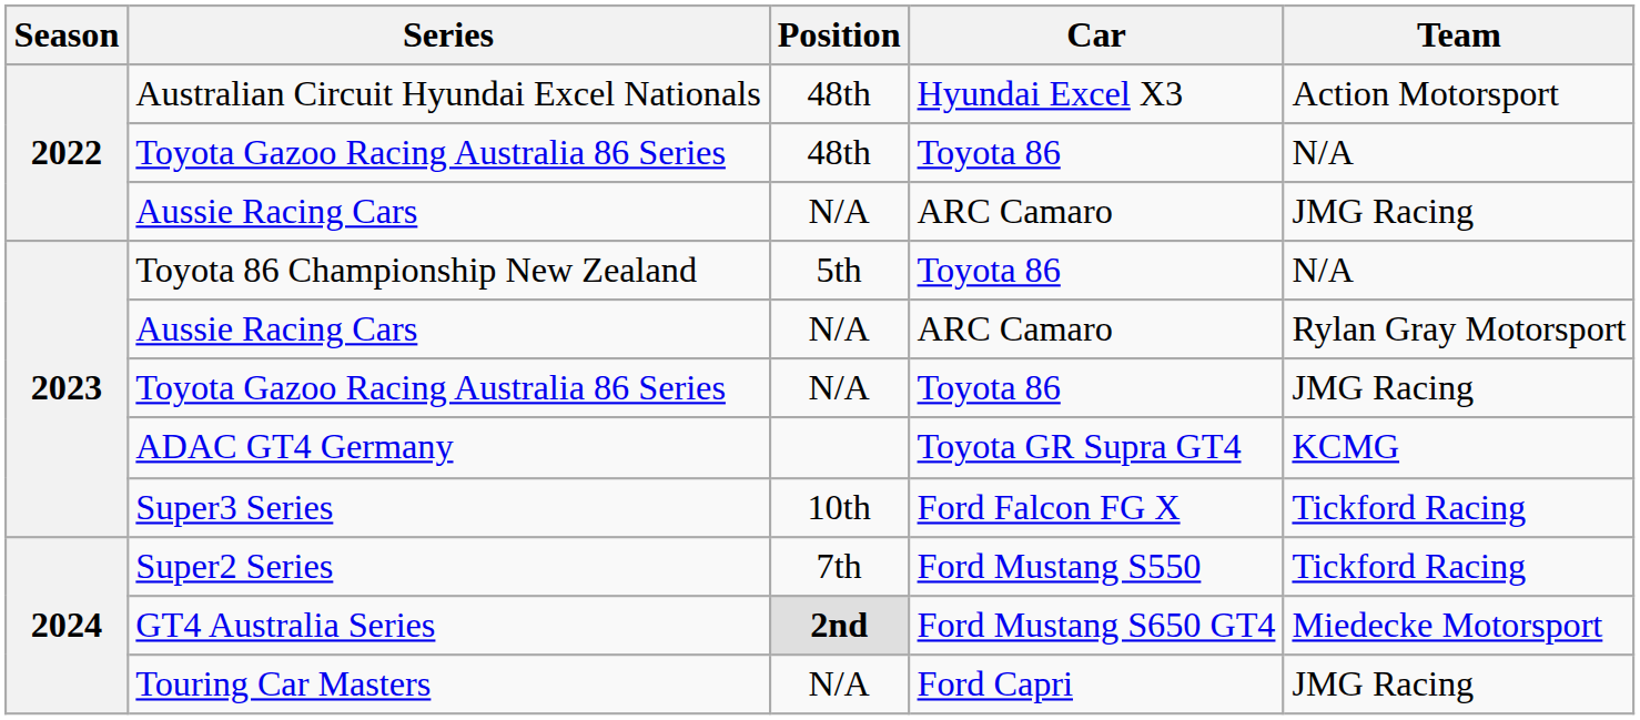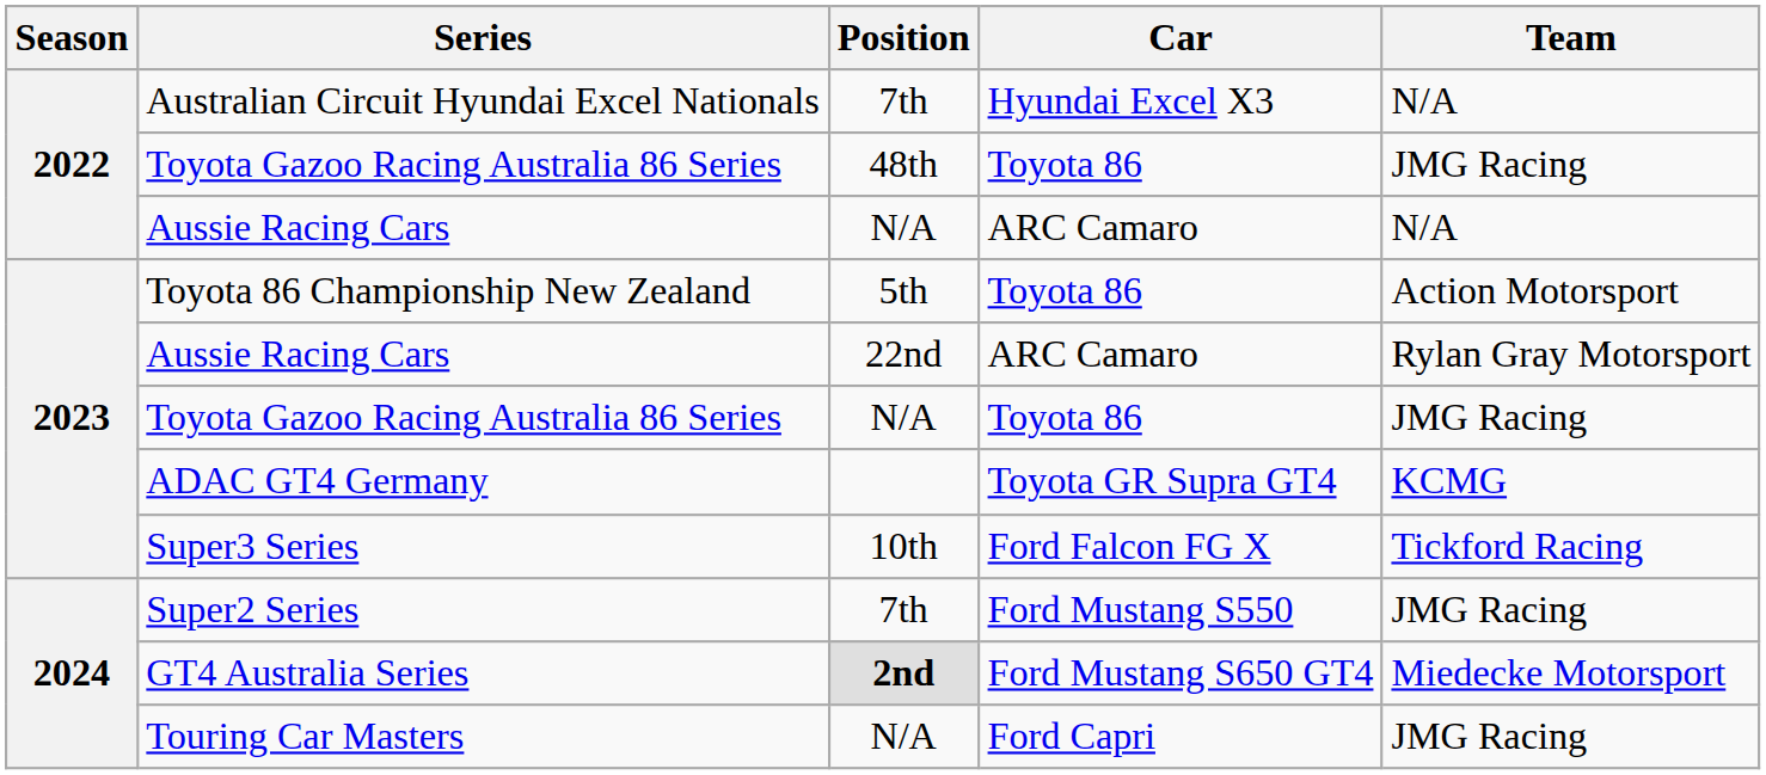Australian Circuit Hyundai Excel Nationals | Position: 48th -> 7th
Australian Circuit Hyundai Excel Nationals | Team: Action Motorsport -> N/A
2022 / Toyota Gazoo Racing Australia 86 Series | Team: N/A -> JMG Racing
2022 / Aussie Racing Cars | Team: JMG Racing -> N/A
Toyota 86 Championship New Zealand | Team: N/A -> Action Motorsport
2023 / Aussie Racing Cars | Position: N/A -> 22nd
Super2 Series | Team: Tickford Racing -> JMG Racing
